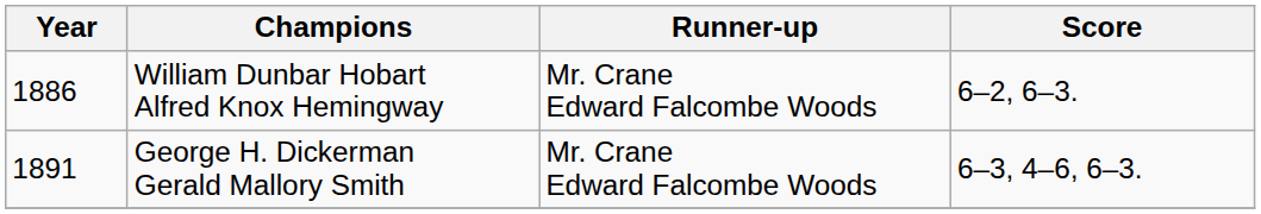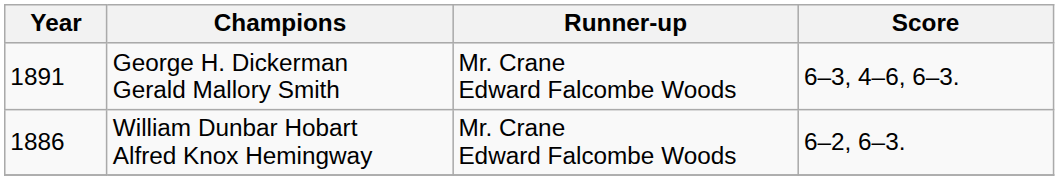rows swapped: William Dunbar Hobart Alfred Knox Hemingway <-> George H. Dickerman Gerald Mallory Smith
